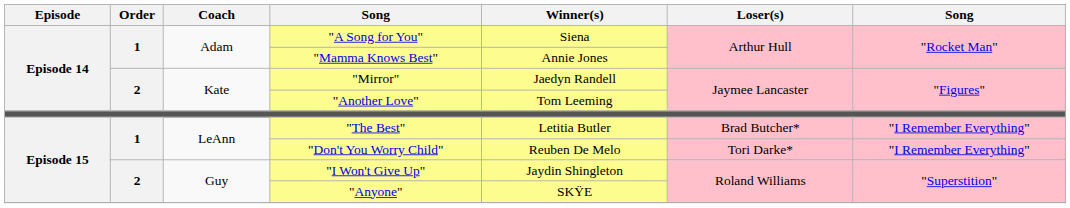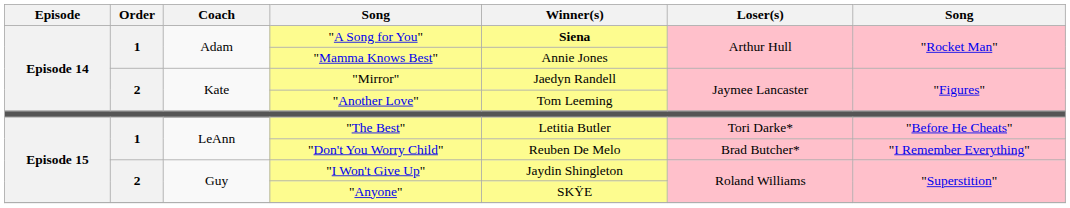"A Song for You" | Winner(s): normal -> bold
"The Best" | Loser(s): Brad Butcher* -> Tori Darke*
"The Best" | column 7: "I Remember Everything" -> "Before He Cheats"
"Don't You Worry Child" | Loser(s): Tori Darke* -> Brad Butcher*
